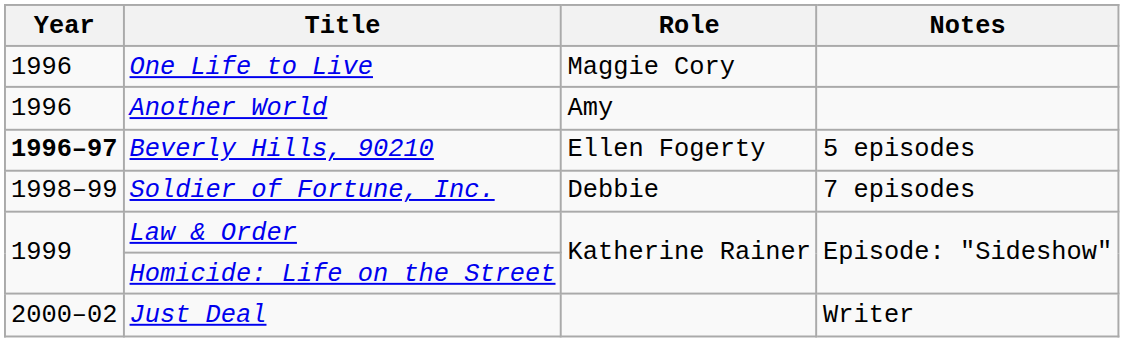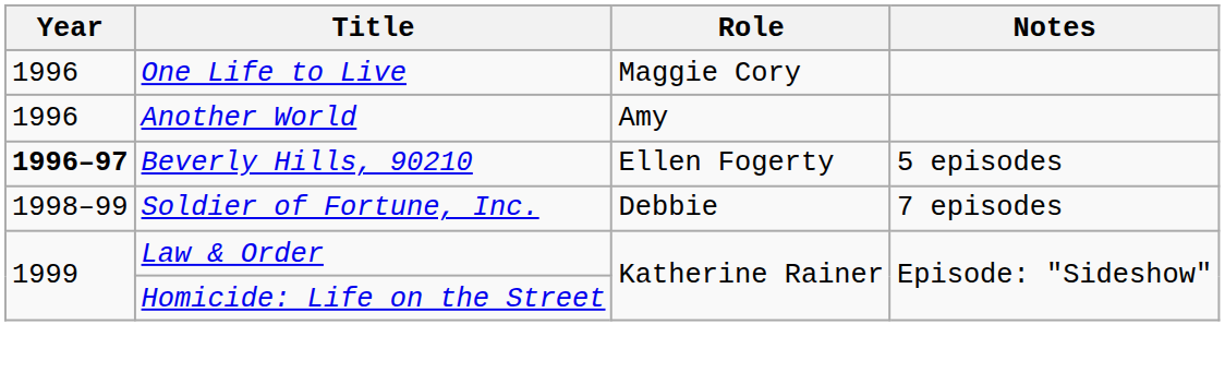- row: 2000–02 | Just Deal | Writer
